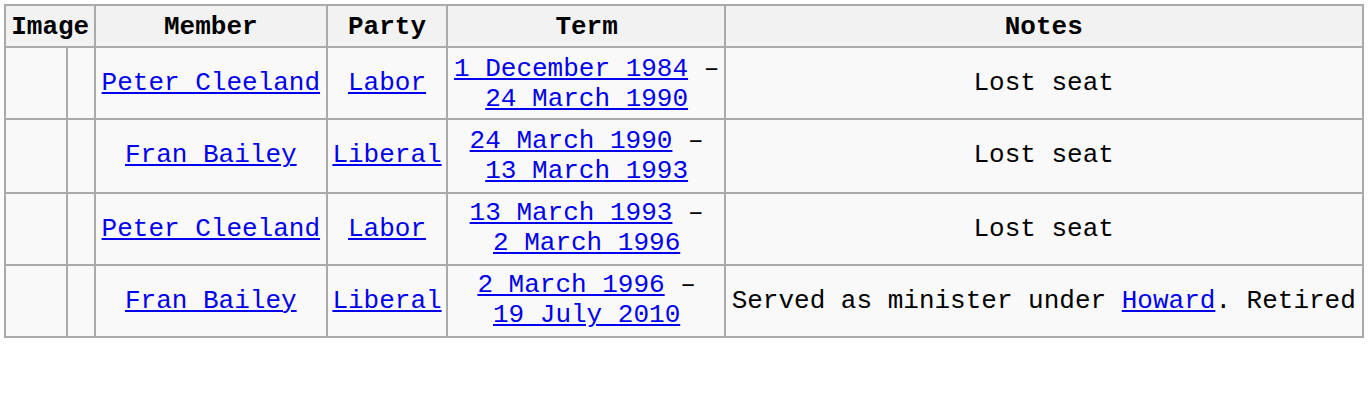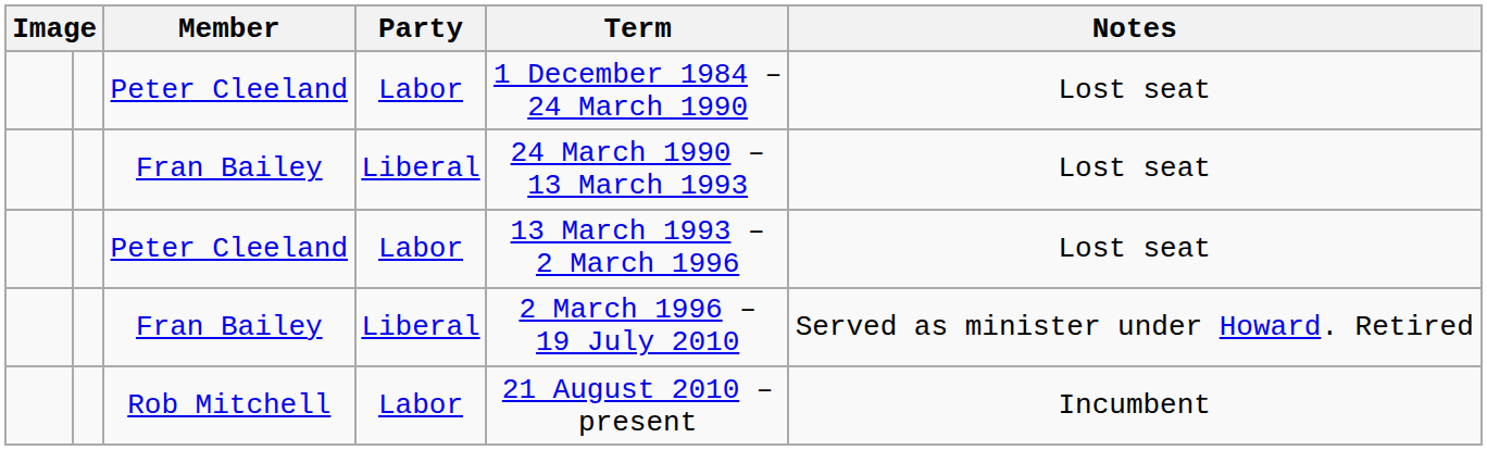+ row: Rob Mitchell | Labor | 21 August 2010 – present | Incumbent
